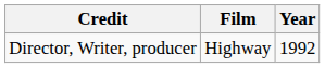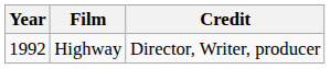columns swapped: Year <-> Credit
